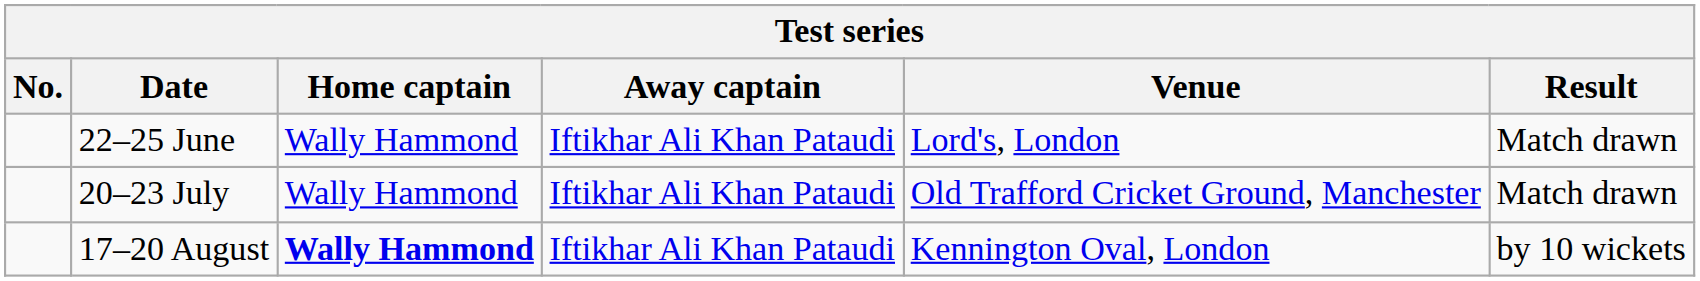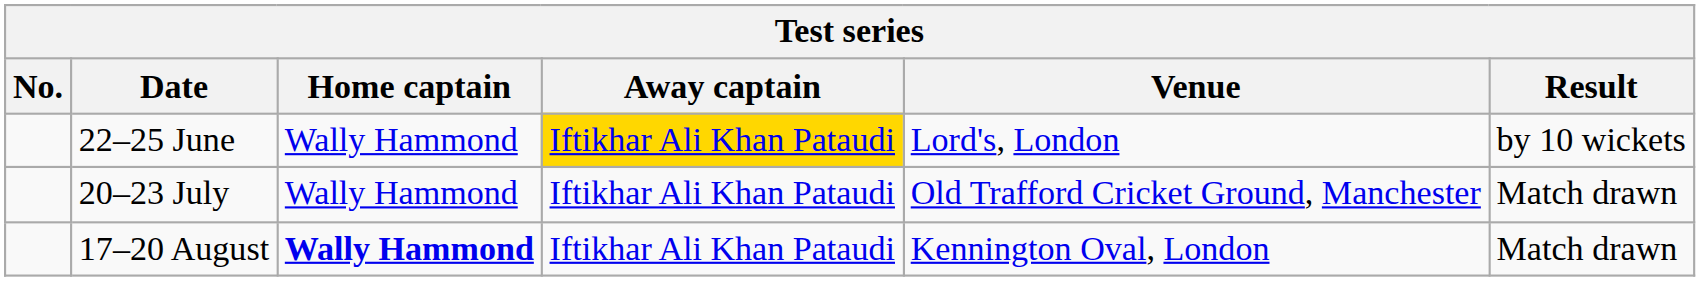22–25 June | Away captain: no background -> gold background
22–25 June | Result: Match drawn -> by 10 wickets
17–20 August | Result: by 10 wickets -> Match drawn
